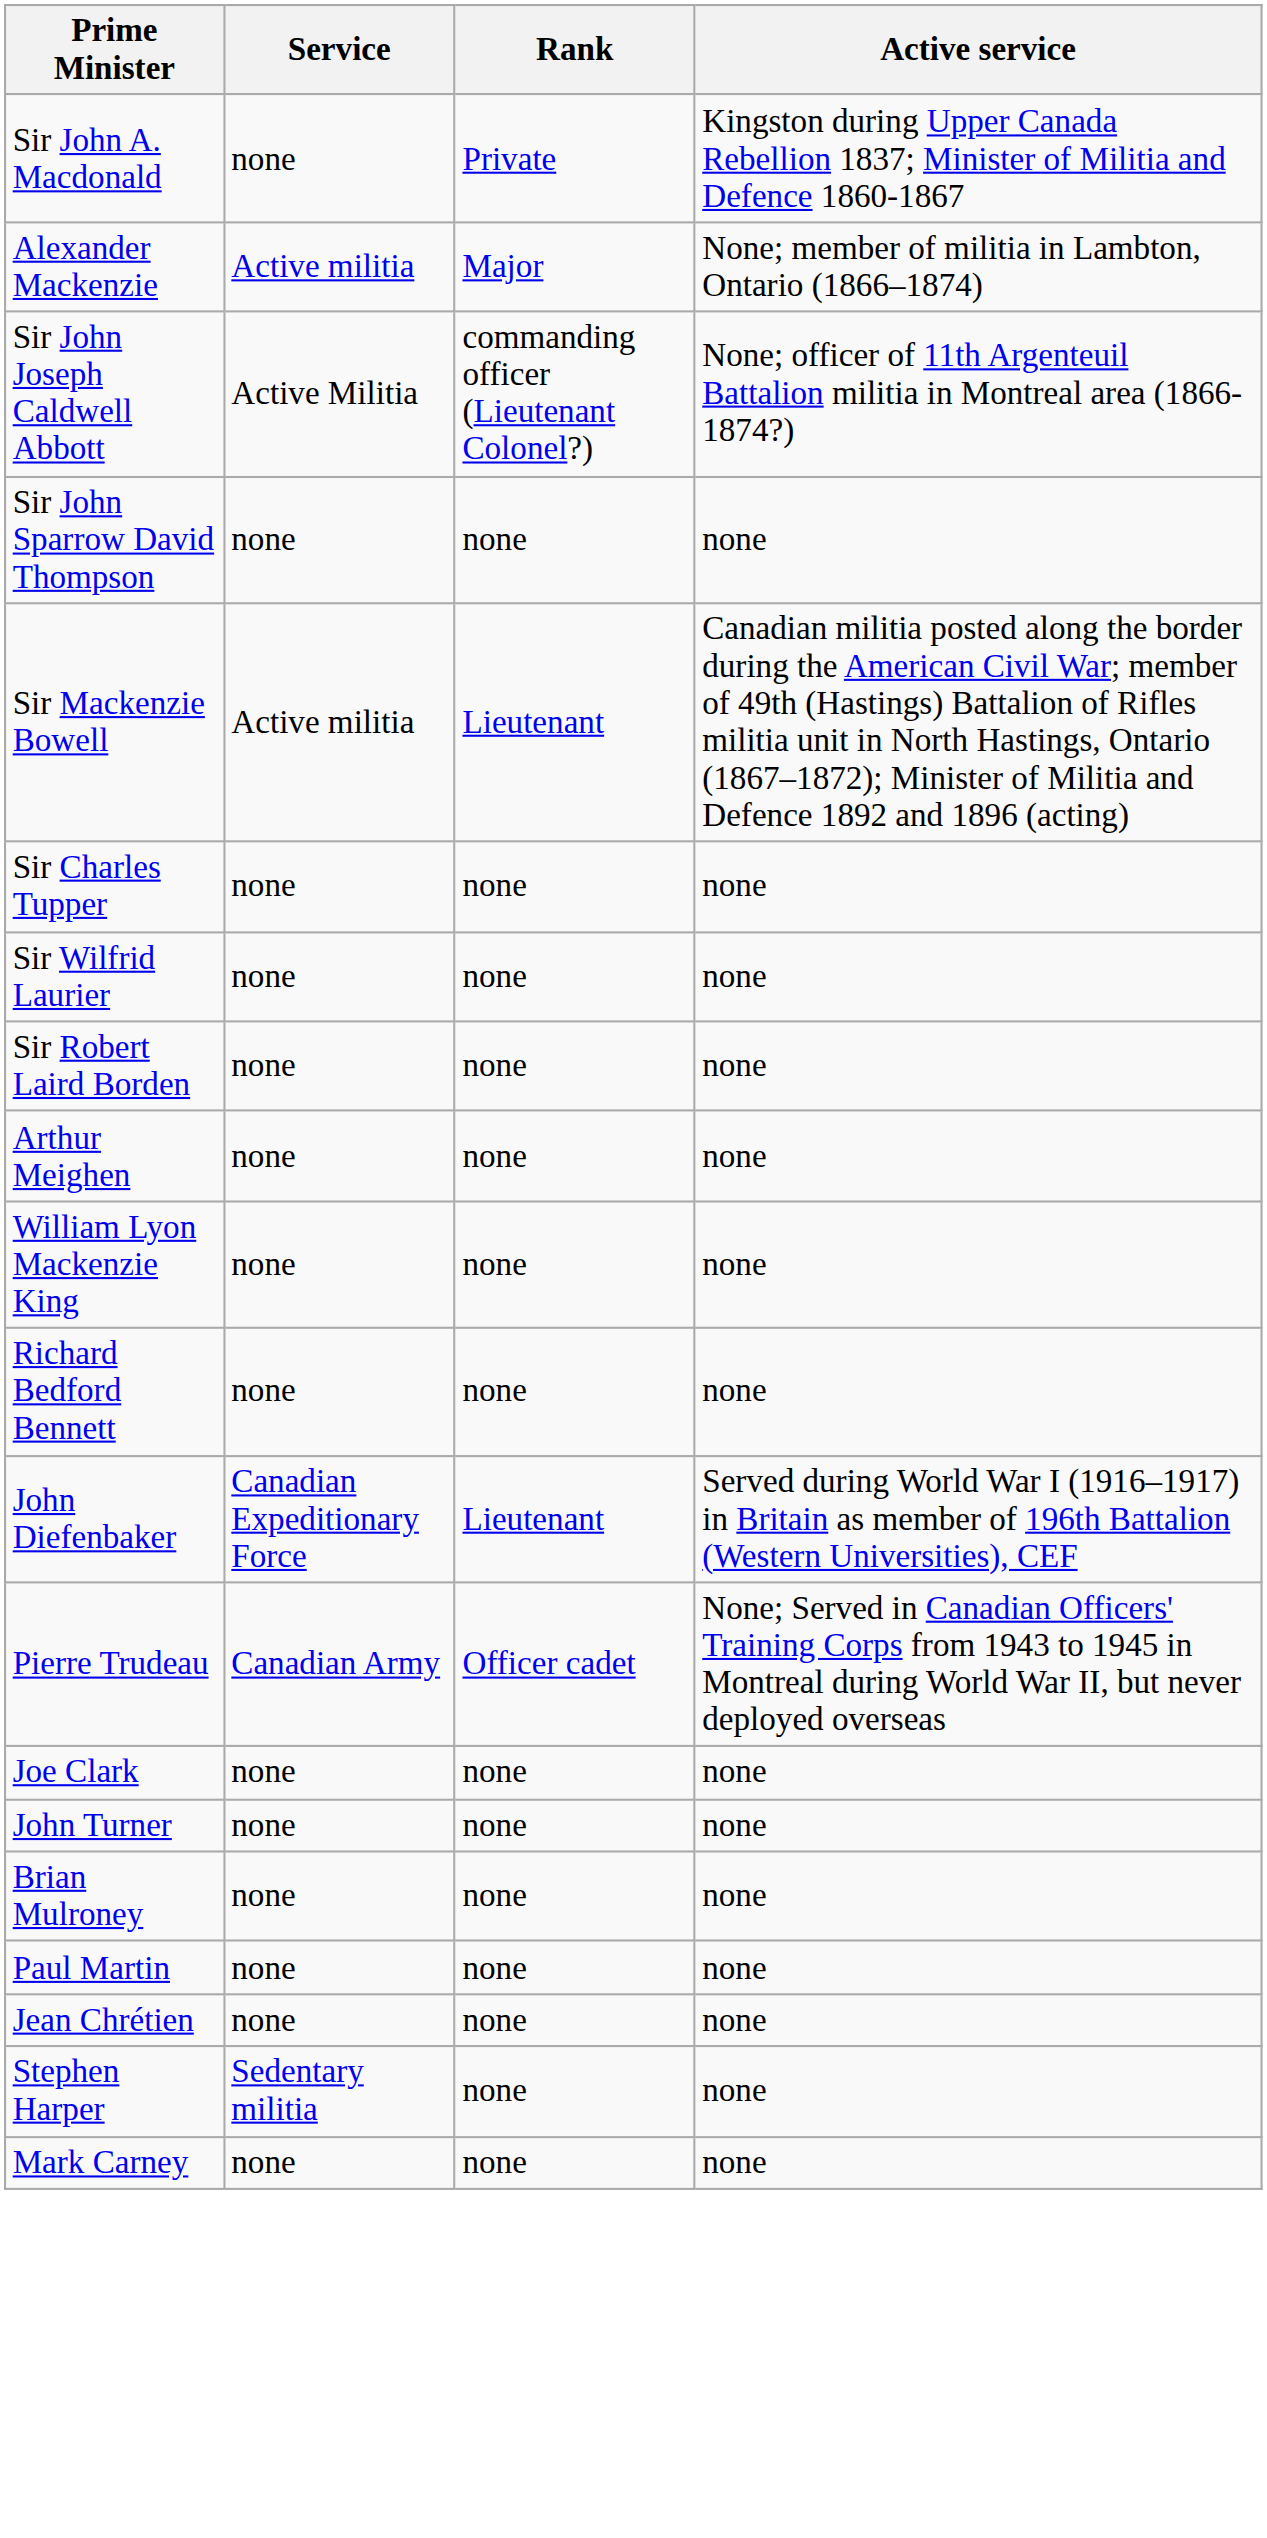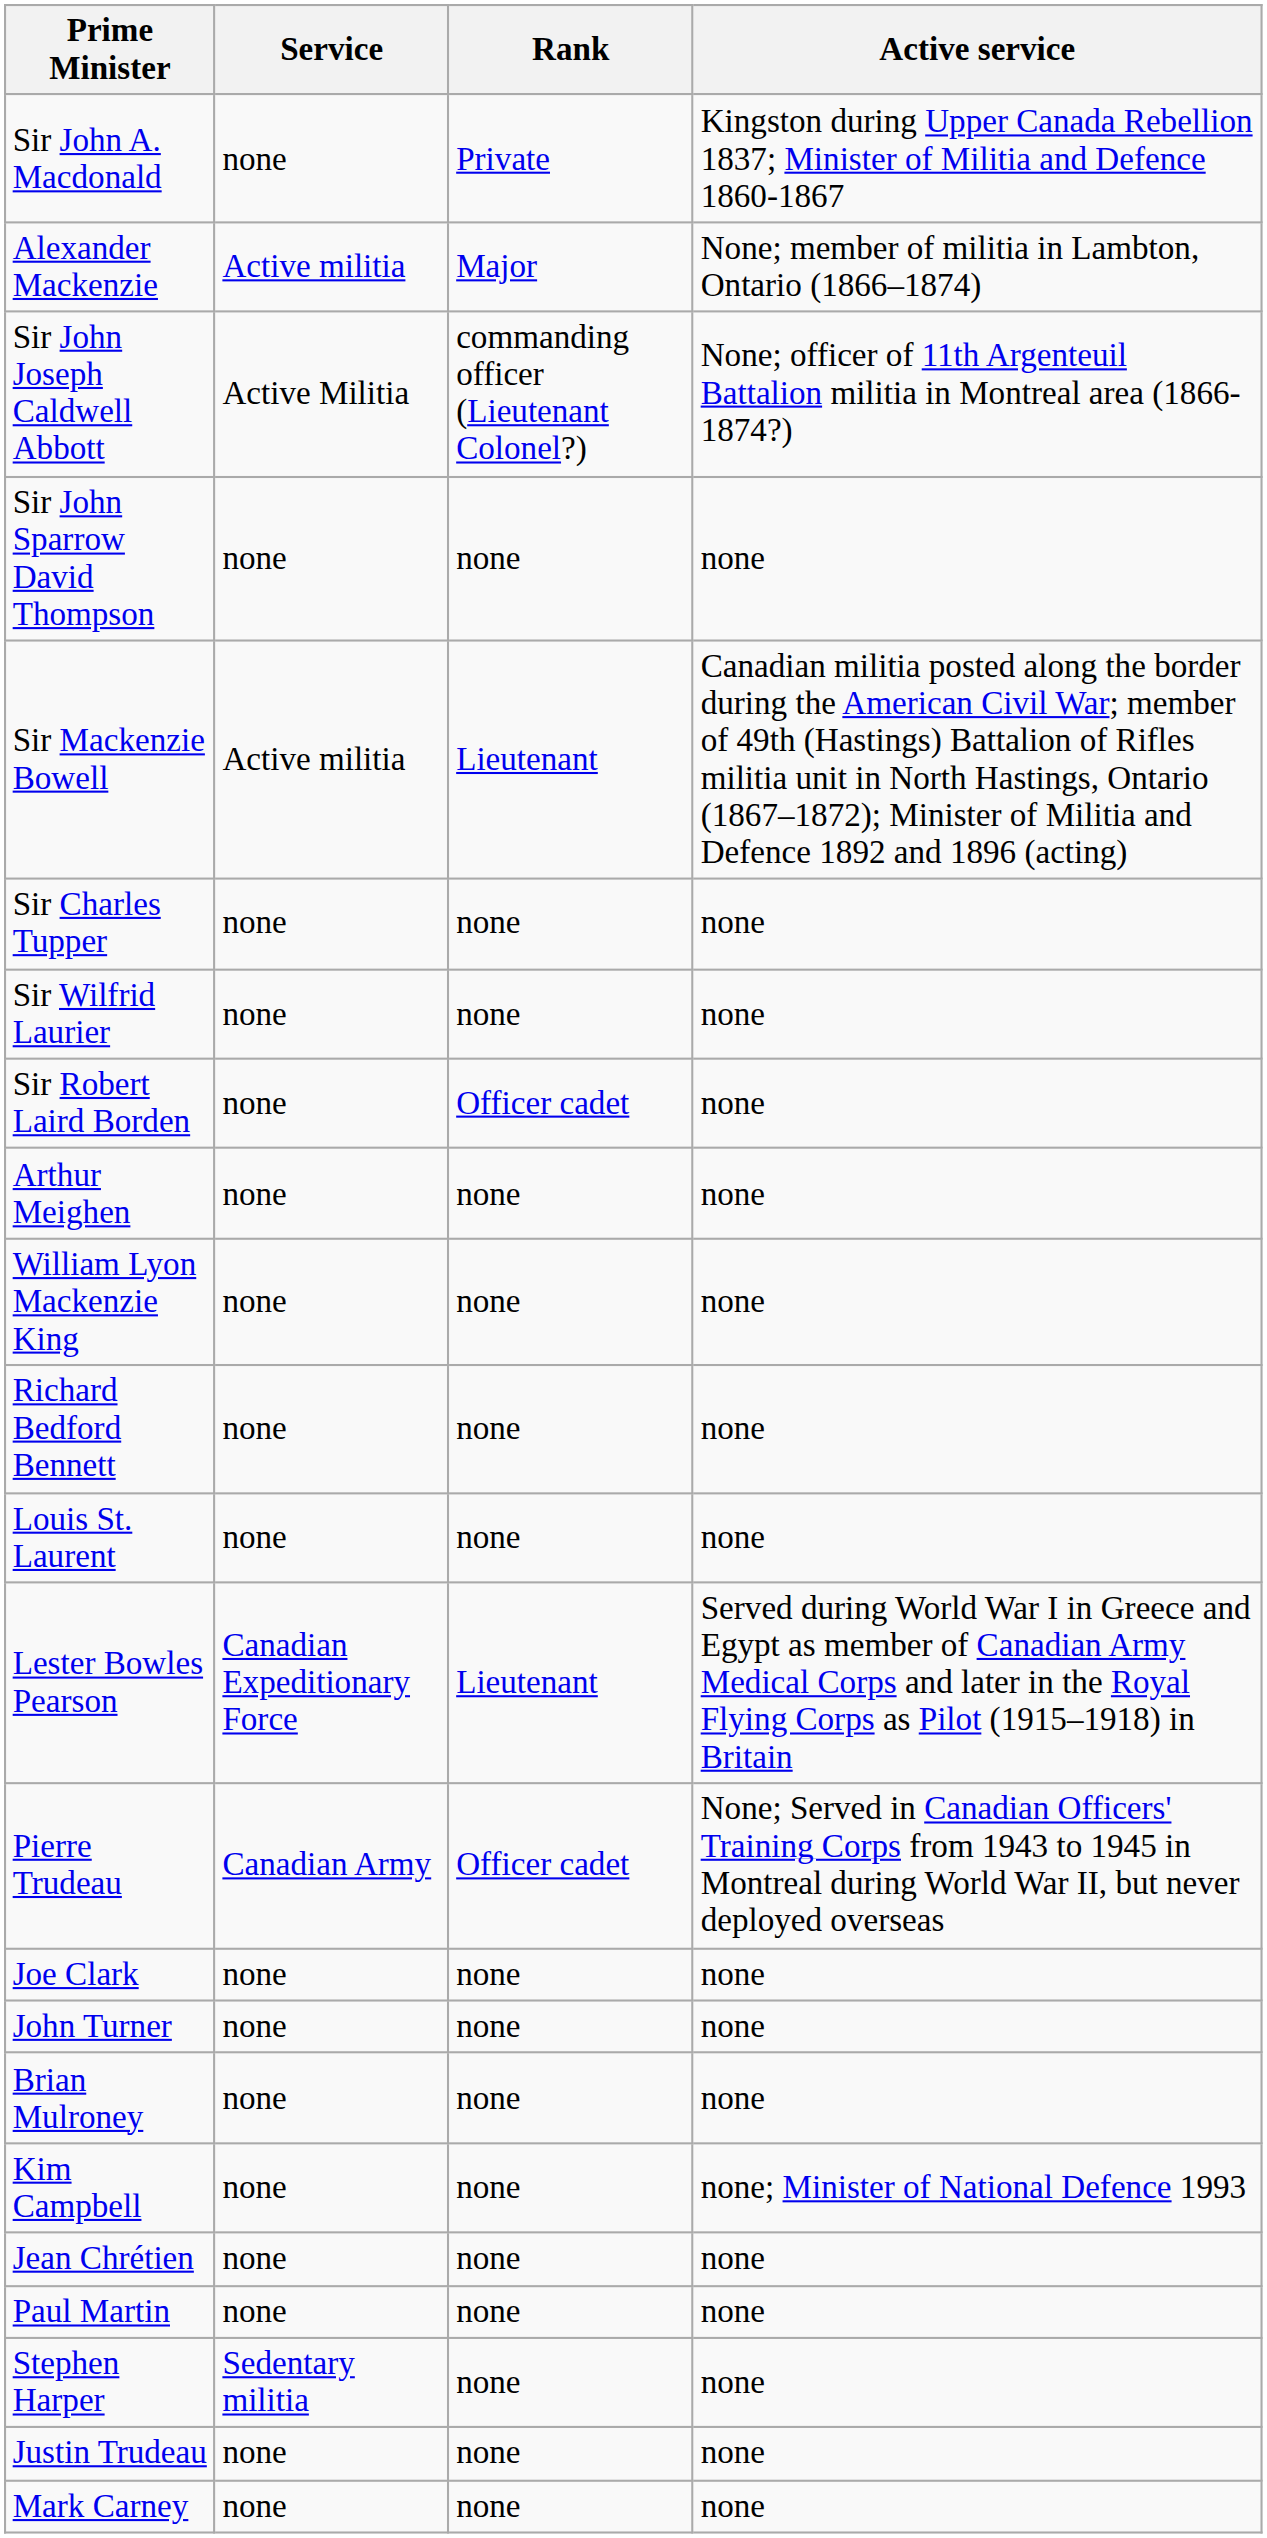Sir Robert Laird Borden | Rank: none -> Officer cadet
+ row: Louis St. Laurent | none | none | none
- row: John Diefenbaker | Canadian Expeditionary Force | Lieutenant | Served during World War I (1916–1917) in Britain as member of 196th Battalion (Western Universities), CEF
+ row: Lester Bowles Pearson | Canadian Expeditionary Force | Lieutenant | Served during World War I in Greece and Egypt as member of Canadian Army Medical Corps and later in the Royal Flying Corps as Pilot (1915–1918) in Britain
+ row: Kim Campbell | none | none | none; Minister of National Defence 1993
rows swapped: Jean Chrétien <-> Paul Martin
+ row: Justin Trudeau | none | none | none
